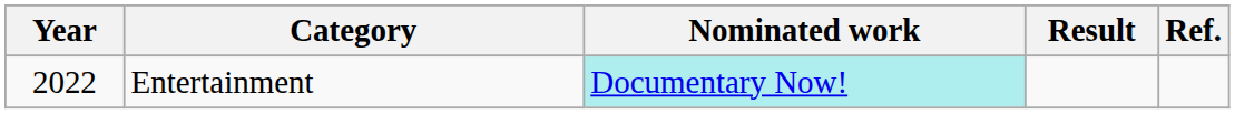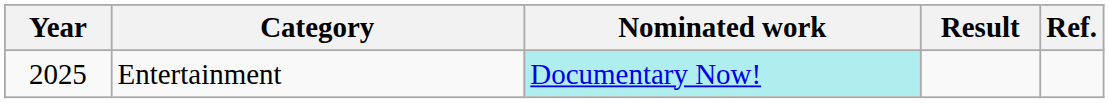Entertainment | Year: 2022 -> 2025
